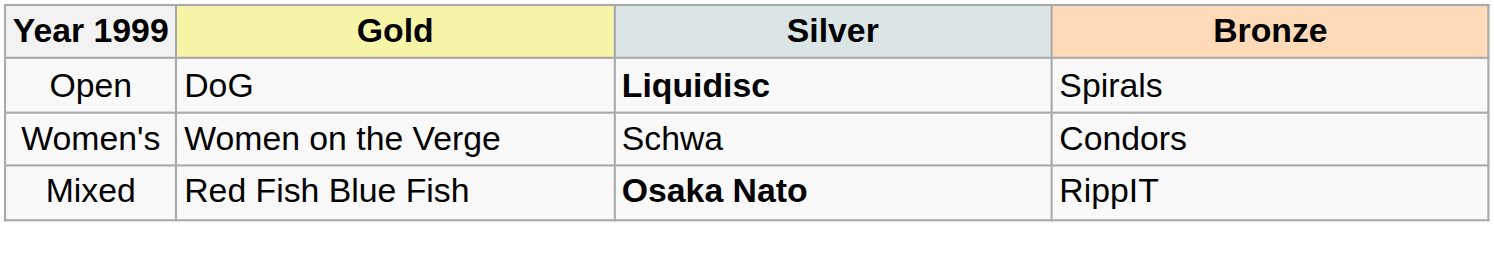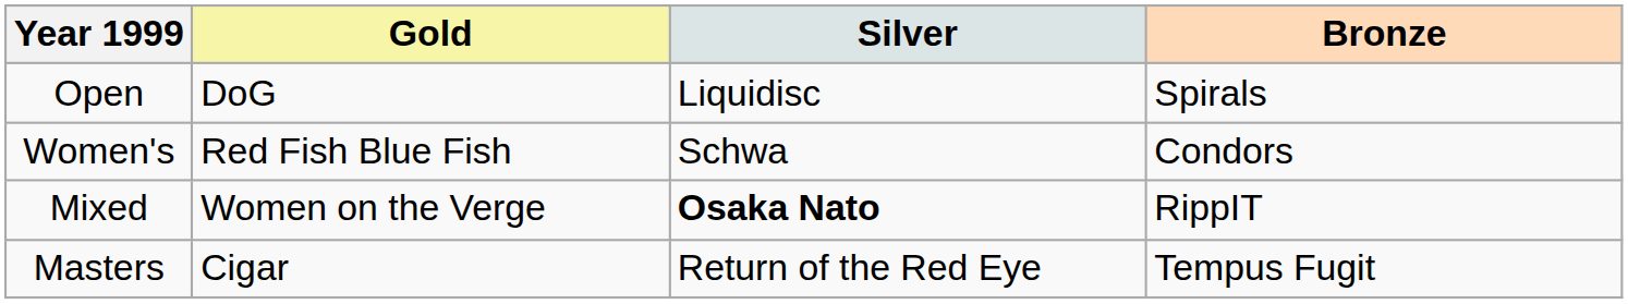Open | Silver: bold -> normal
Women's | Gold: Women on the Verge -> Red Fish Blue Fish
Mixed | Gold: Red Fish Blue Fish -> Women on the Verge
+ row: Masters | Cigar | Return of the Red Eye | Tempus Fugit
